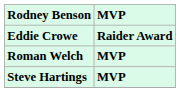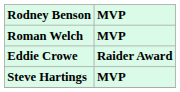rows swapped: Roman Welch <-> Eddie Crowe
